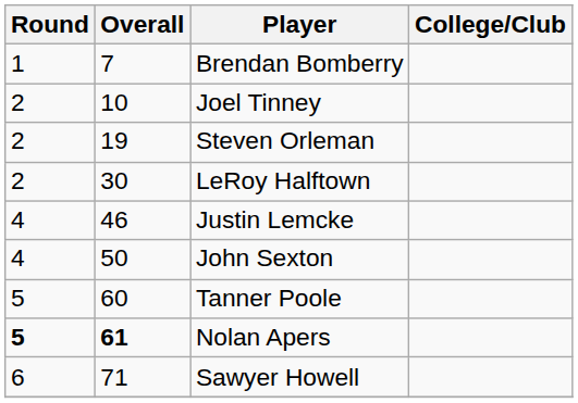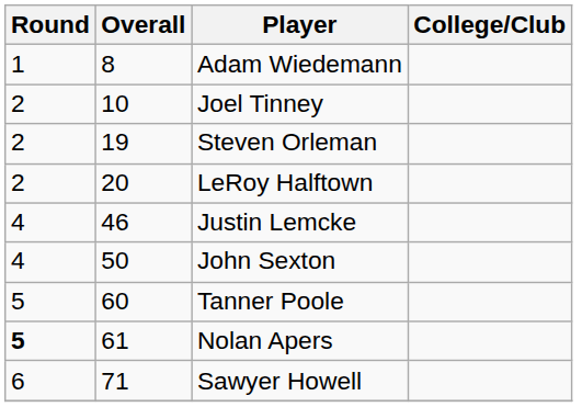- row: 1 | 7 | Brendan Bomberry
+ row: 1 | 8 | Adam Wiedemann
LeRoy Halftown | Overall: 30 -> 20
Nolan Apers | Overall: bold -> normal
